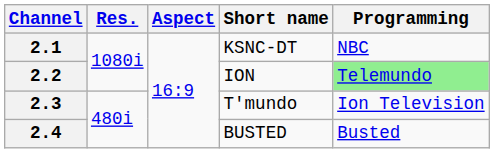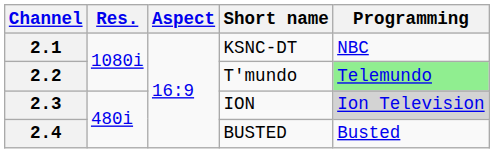2.2 | Short name: ION -> T'mundo
2.3 | Short name: T'mundo -> ION
2.3 | Programming: no background -> lightgrey background
